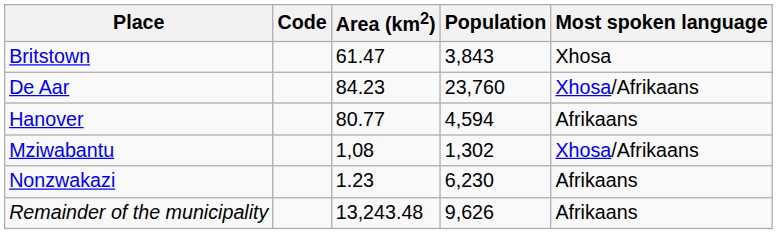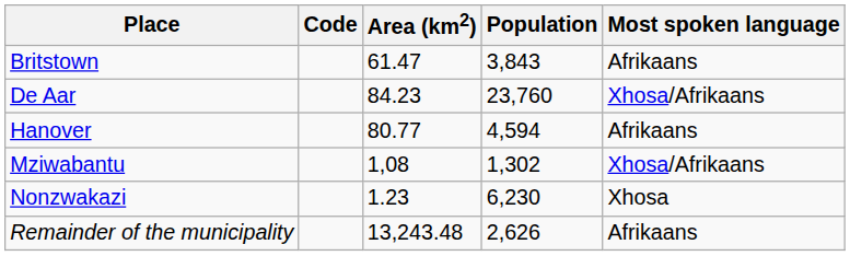Britstown | Most spoken language: Xhosa -> Afrikaans
Nonzwakazi | Most spoken language: Afrikaans -> Xhosa
Remainder of the municipality | Population: 9,626 -> 2,626
